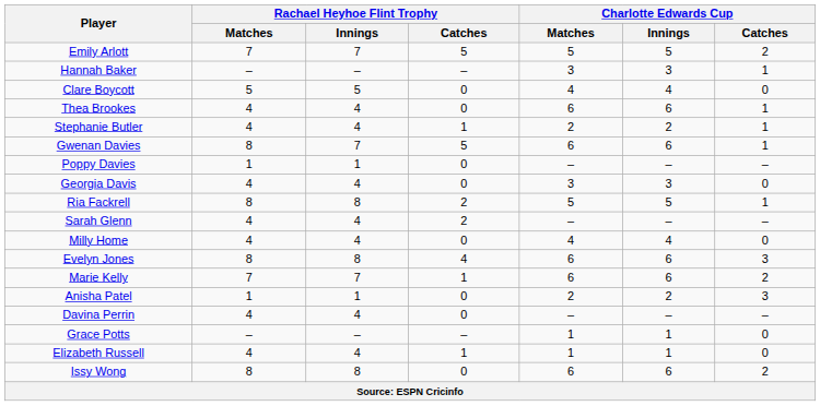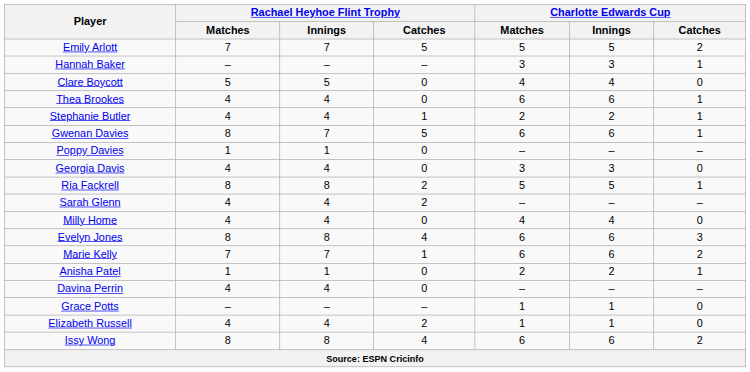Anisha Patel | Charlotte Edwards Cup / Catches: 3 -> 1
Elizabeth Russell | Rachael Heyhoe Flint Trophy / Catches: 1 -> 2
Issy Wong | Rachael Heyhoe Flint Trophy / Catches: 0 -> 4
